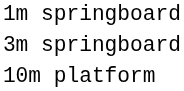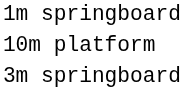rows swapped: 3m springboard <-> 10m platform
